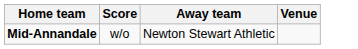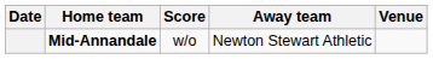+ column: Date
